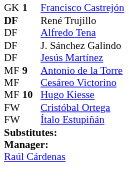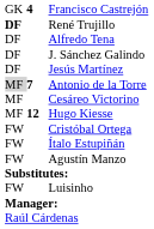Francisco Castrejón | column 2: 1 -> 4
Antonio de la Torre | column 1: no background -> lightgrey background
Antonio de la Torre | column 2: 9 -> 7
Hugo Kiesse | column 2: 10 -> 12
+ row: FW | Agustín Manzo
+ row: FW | Luisinho
